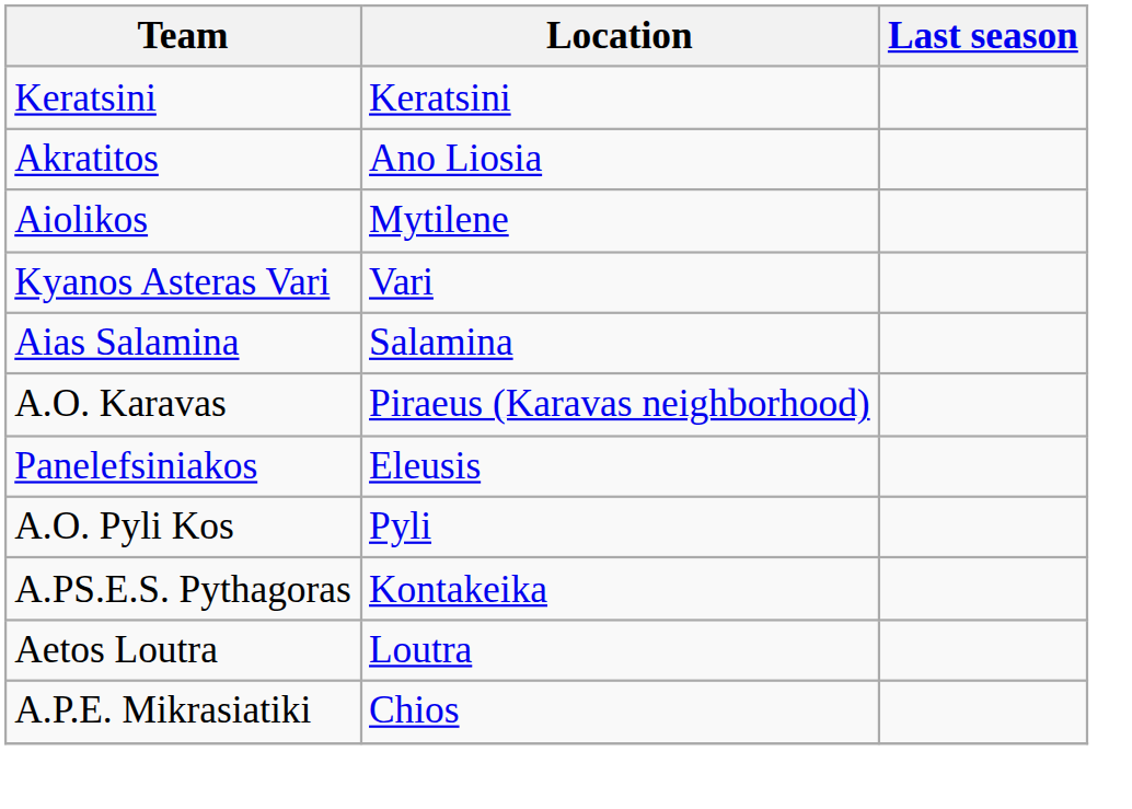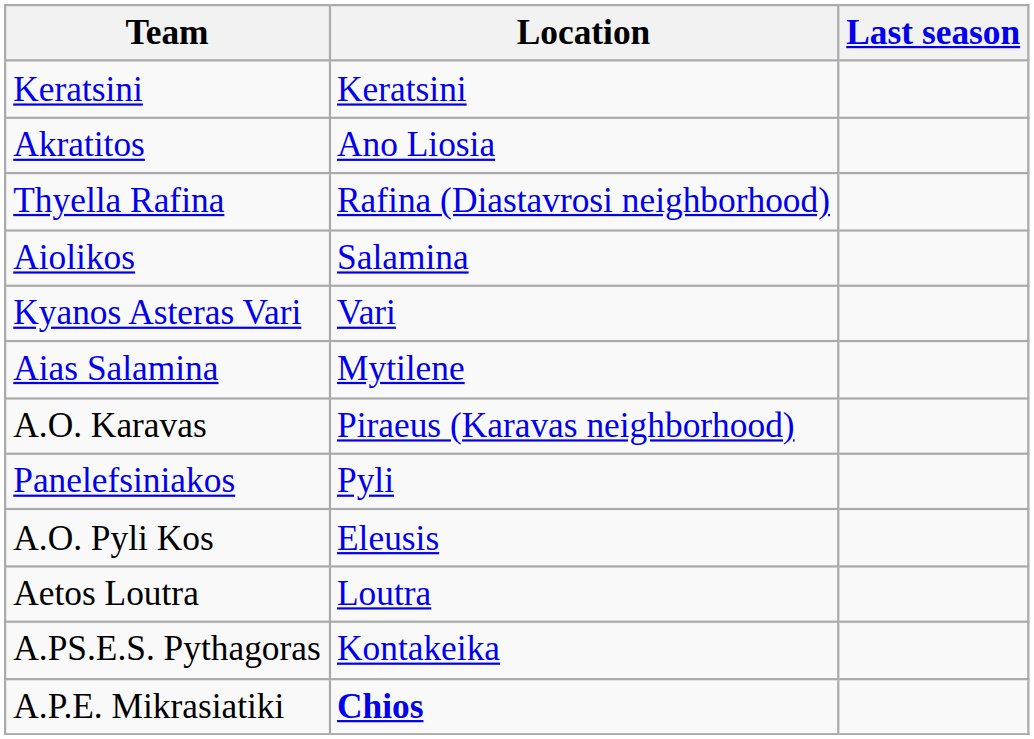+ row: Thyella Rafina | Rafina (Diastavrosi neighborhood)
Aiolikos | Location: Mytilene -> Salamina
Aias Salamina | Location: Salamina -> Mytilene
Panelefsiniakos | Location: Eleusis -> Pyli
A.O. Pyli Kos | Location: Pyli -> Eleusis
rows swapped: Aetos Loutra <-> A.PS.E.S. Pythagoras
A.P.E. Mikrasiatiki | Location: normal -> bold
